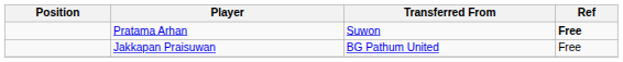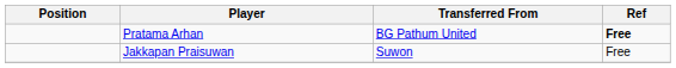Pratama Arhan | Transferred From: Suwon -> BG Pathum United
Jakkapan Praisuwan | Transferred From: BG Pathum United -> Suwon
